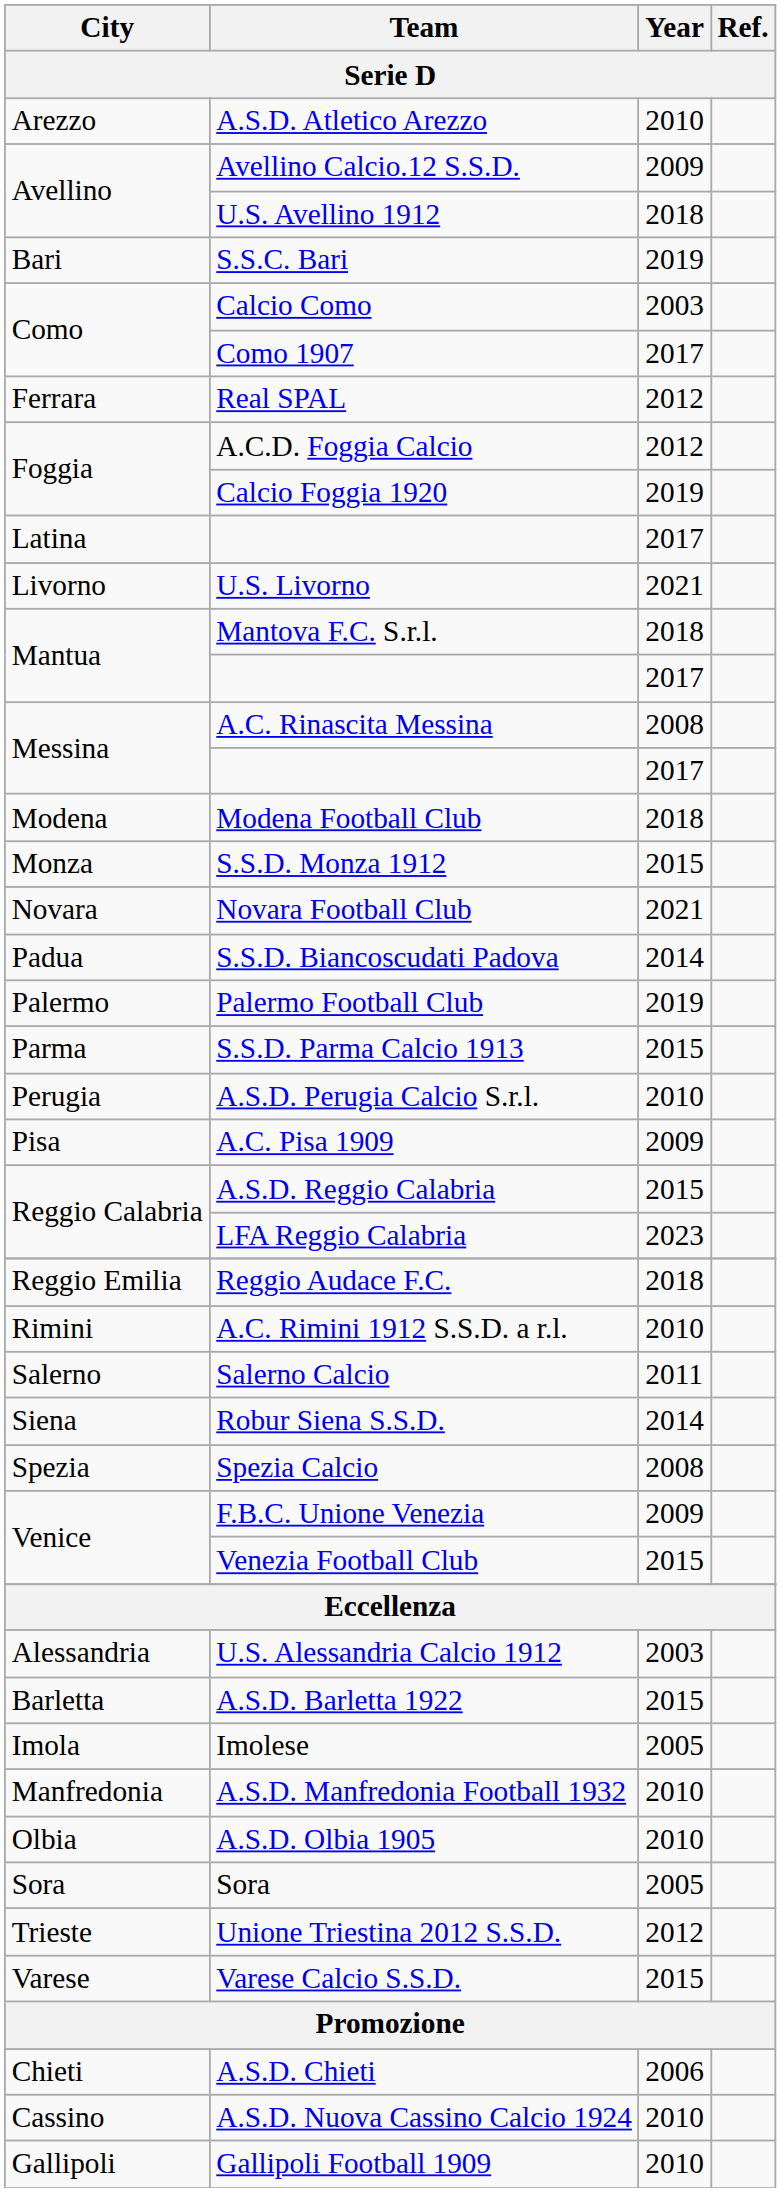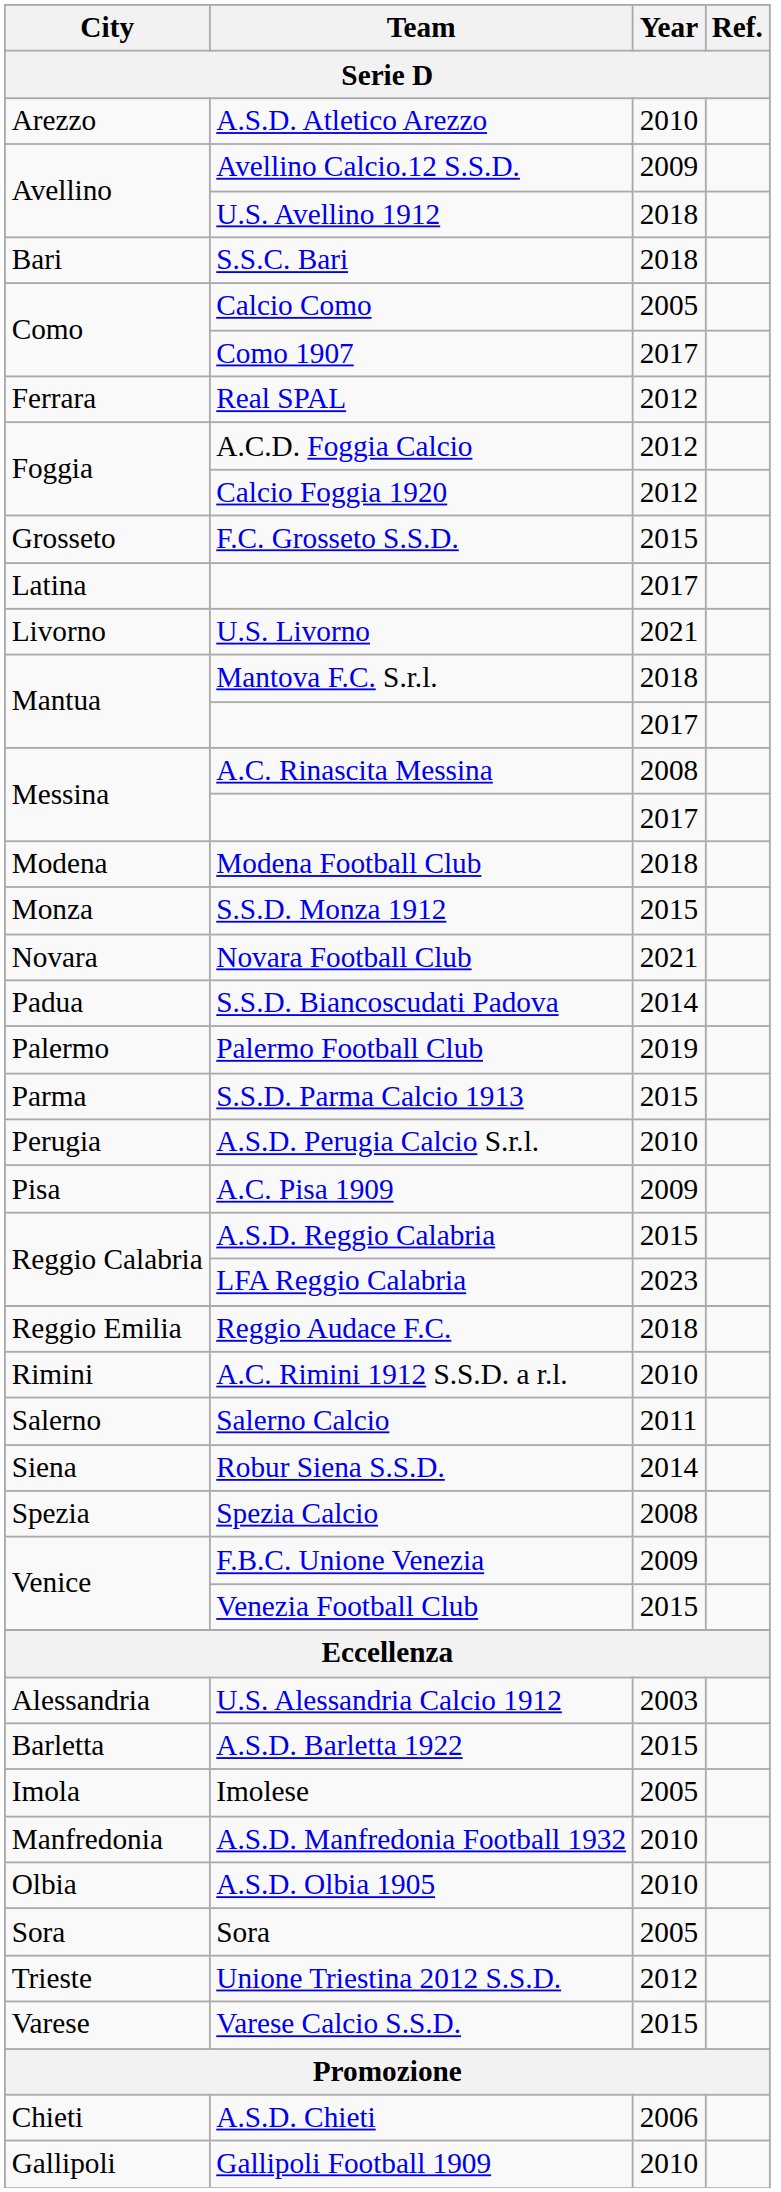S.S.C. Bari | Year: 2019 -> 2018
Calcio Como | Year: 2003 -> 2005
Calcio Foggia 1920 | Year: 2019 -> 2012
+ row: Grosseto | F.C. Grosseto S.S.D. | 2015
- row: Cassino | A.S.D. Nuova Cassino Calcio 1924 | 2010
